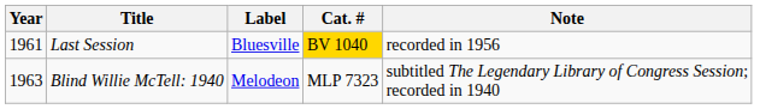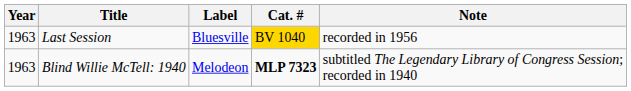Last Session | Year: 1961 -> 1963
Blind Willie McTell: 1940 | Cat. #: normal -> bold
